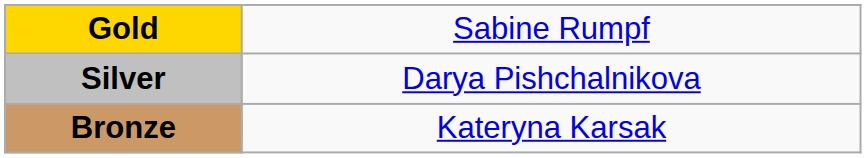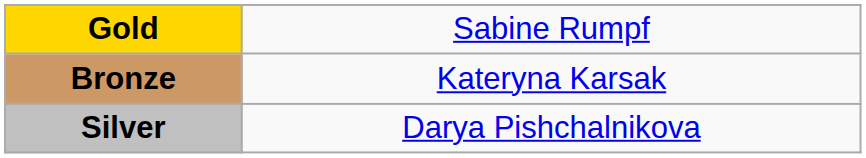rows swapped: Silver <-> Bronze
